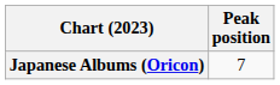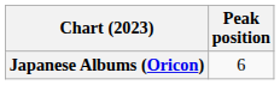Japanese Albums (Oricon) | Peak position: 7 -> 6
